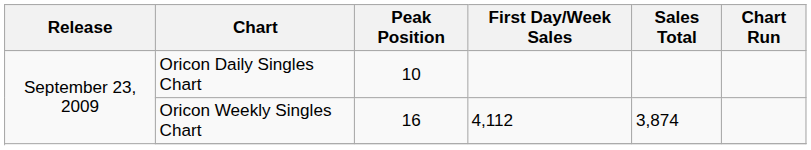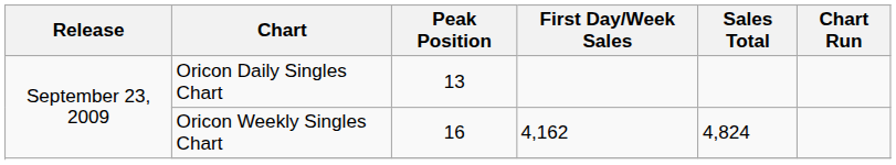Oricon Daily Singles Chart | Peak Position: 10 -> 13
Oricon Weekly Singles Chart | First Day/Week Sales: 4,112 -> 4,162
Oricon Weekly Singles Chart | Sales Total: 3,874 -> 4,824
